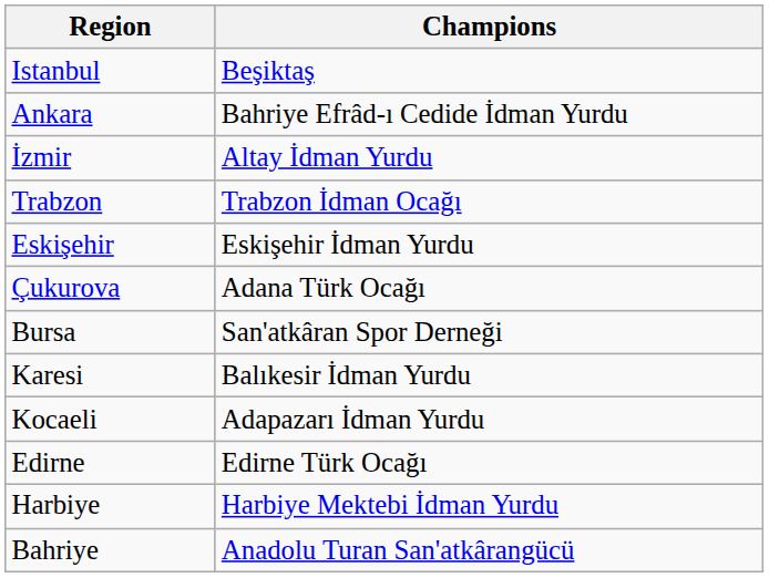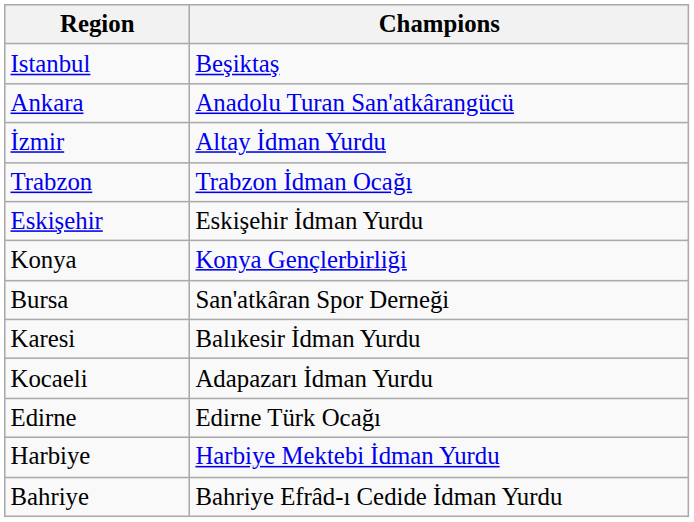Ankara | Champions: Bahriye Efrâd-ı Cedide İdman Yurdu -> Anadolu Turan San'atkârangücü
+ row: Konya | Konya Gençlerbirliği
- row: Çukurova | Adana Türk Ocağı
Bahriye | Champions: Anadolu Turan San'atkârangücü -> Bahriye Efrâd-ı Cedide İdman Yurdu
